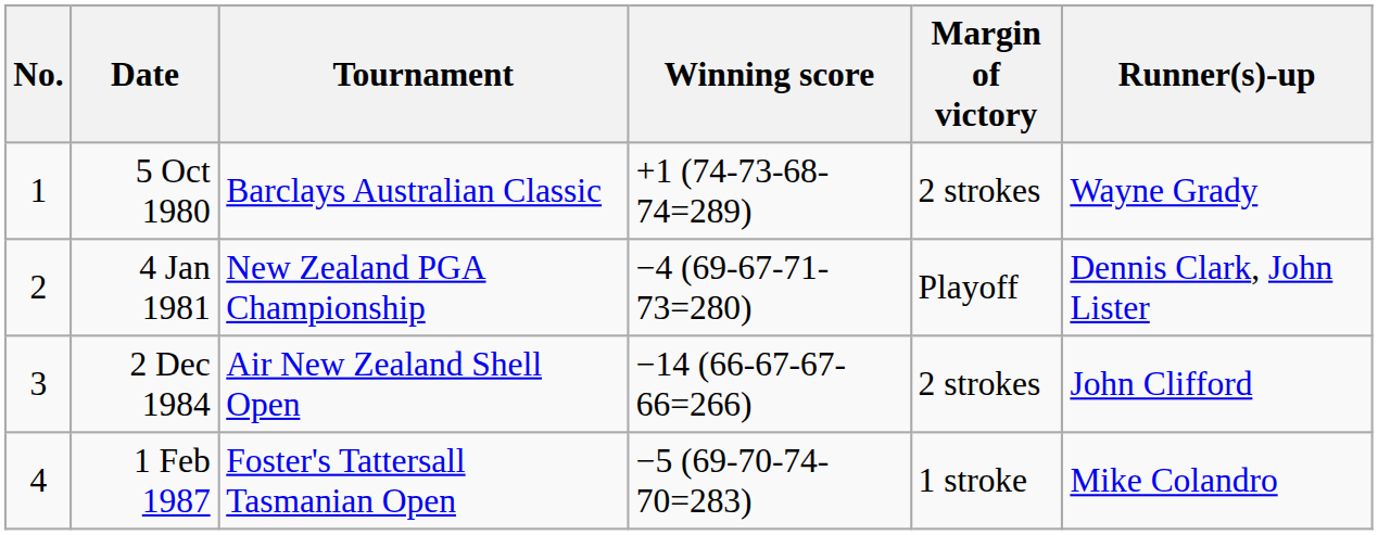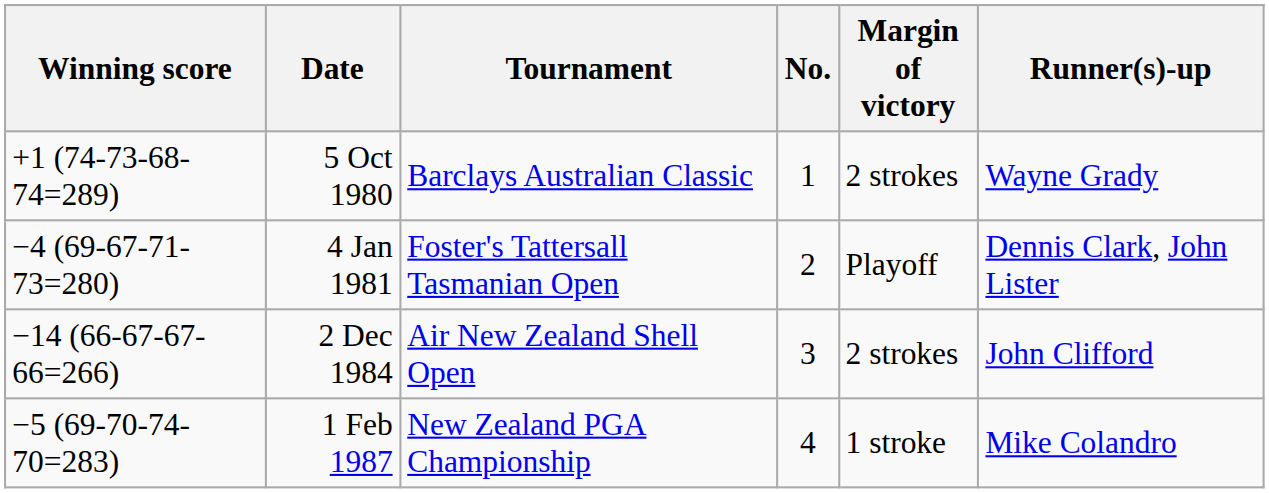columns swapped: No. <-> Winning score
4 Jan 1981 | Tournament: New Zealand PGA Championship -> Foster's Tattersall Tasmanian Open
1 Feb 1987 | Tournament: Foster's Tattersall Tasmanian Open -> New Zealand PGA Championship
